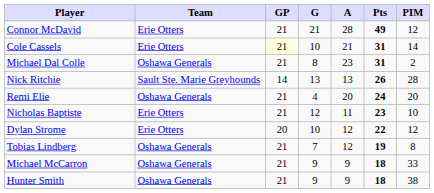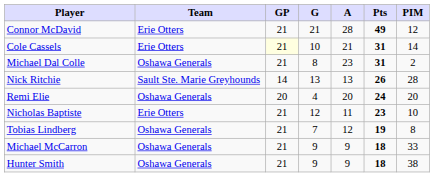Remi Elie | GP: 21 -> 20
- row: Dylan Strome | Erie Otters | 20 | 10 | 12 | 22 | 12
